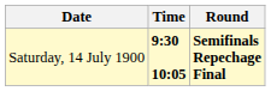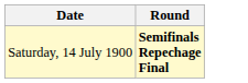- column: Time | 9:30 10:05
